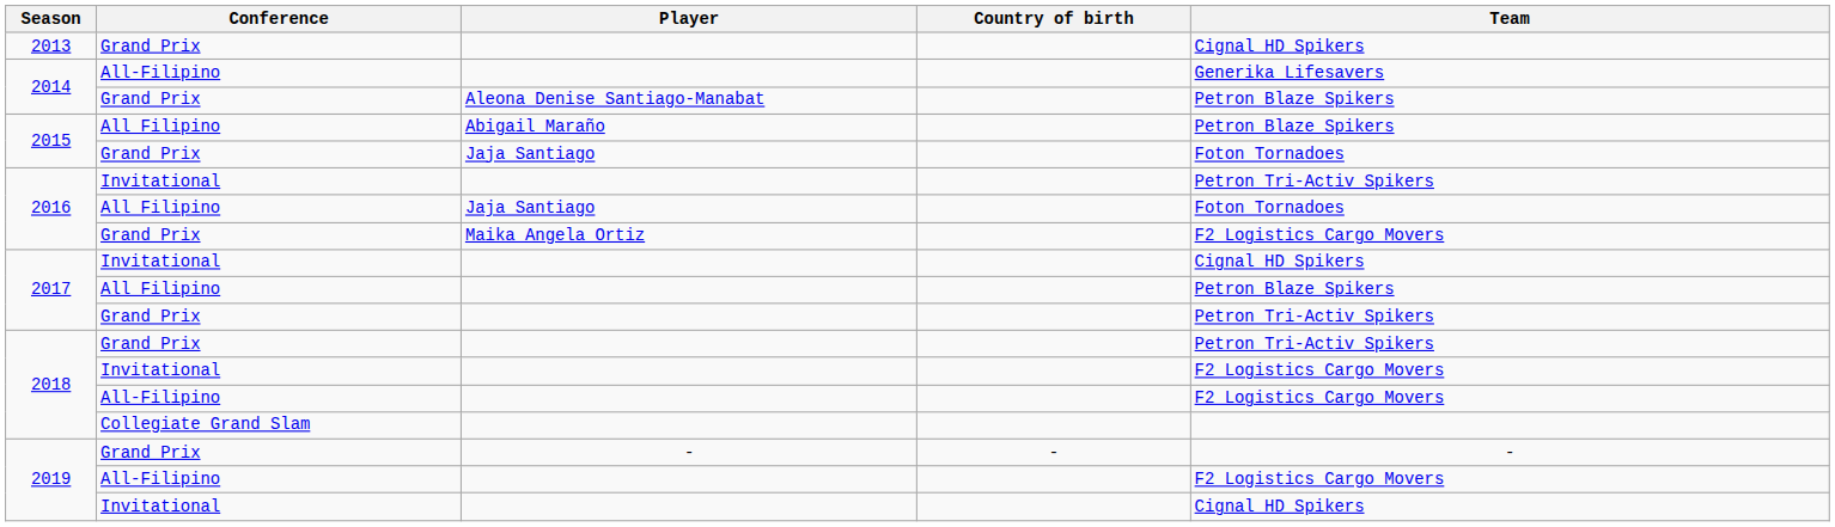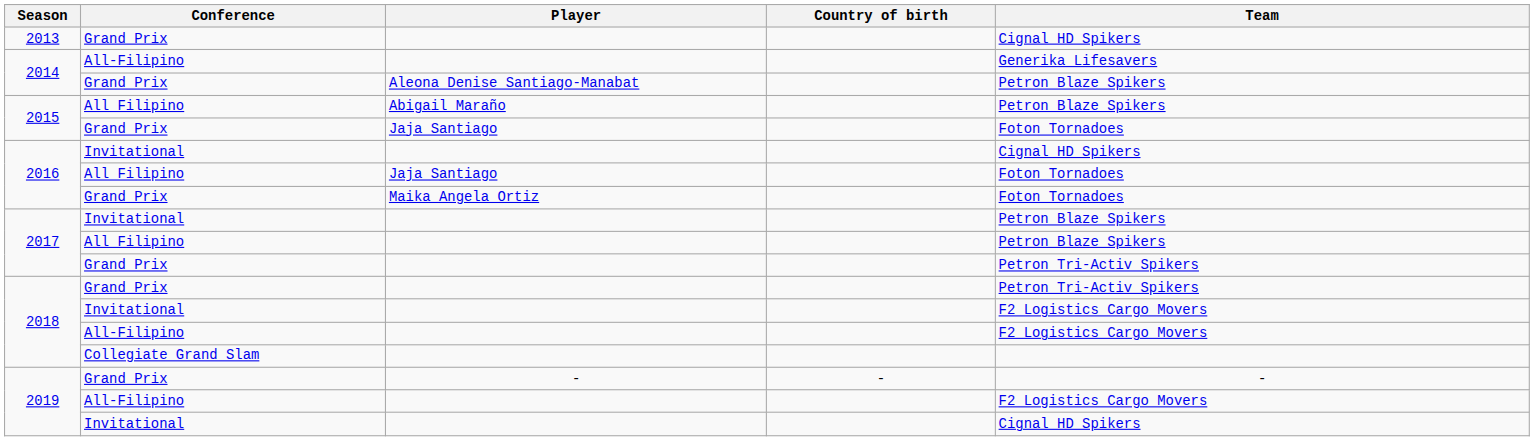2016 / Invitational | Team: Petron Tri-Activ Spikers -> Cignal HD Spikers
2016 / Grand Prix | Team: F2 Logistics Cargo Movers -> Foton Tornadoes
2017 / Invitational | Team: Cignal HD Spikers -> Petron Blaze Spikers
